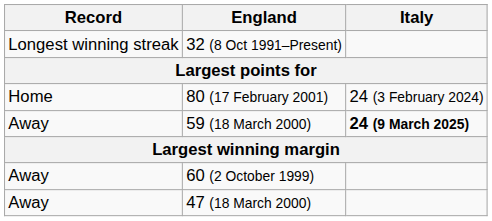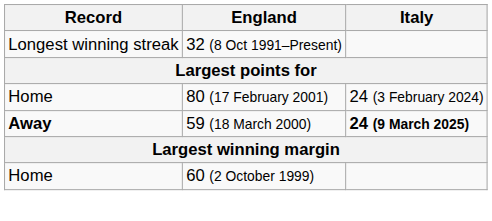59 (18 March 2000) | Record: normal -> bold
60 (2 October 1999) | Record: Away -> Home
- row: Away | 47 (18 March 2000)
